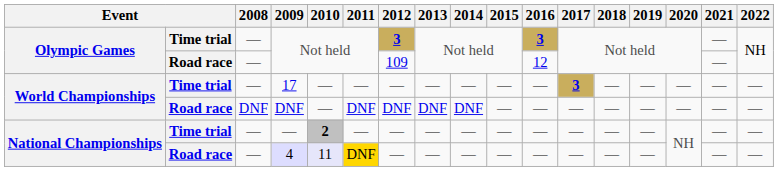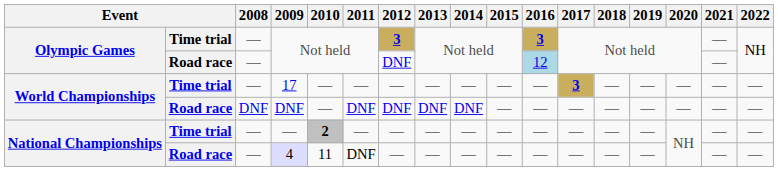Road race / Not held | 2012: 109 -> DNF
Road race / Not held | 2016: no background -> lightblue background
4 | 2010: lavender background -> no background
4 | 2011: gold background -> no background
